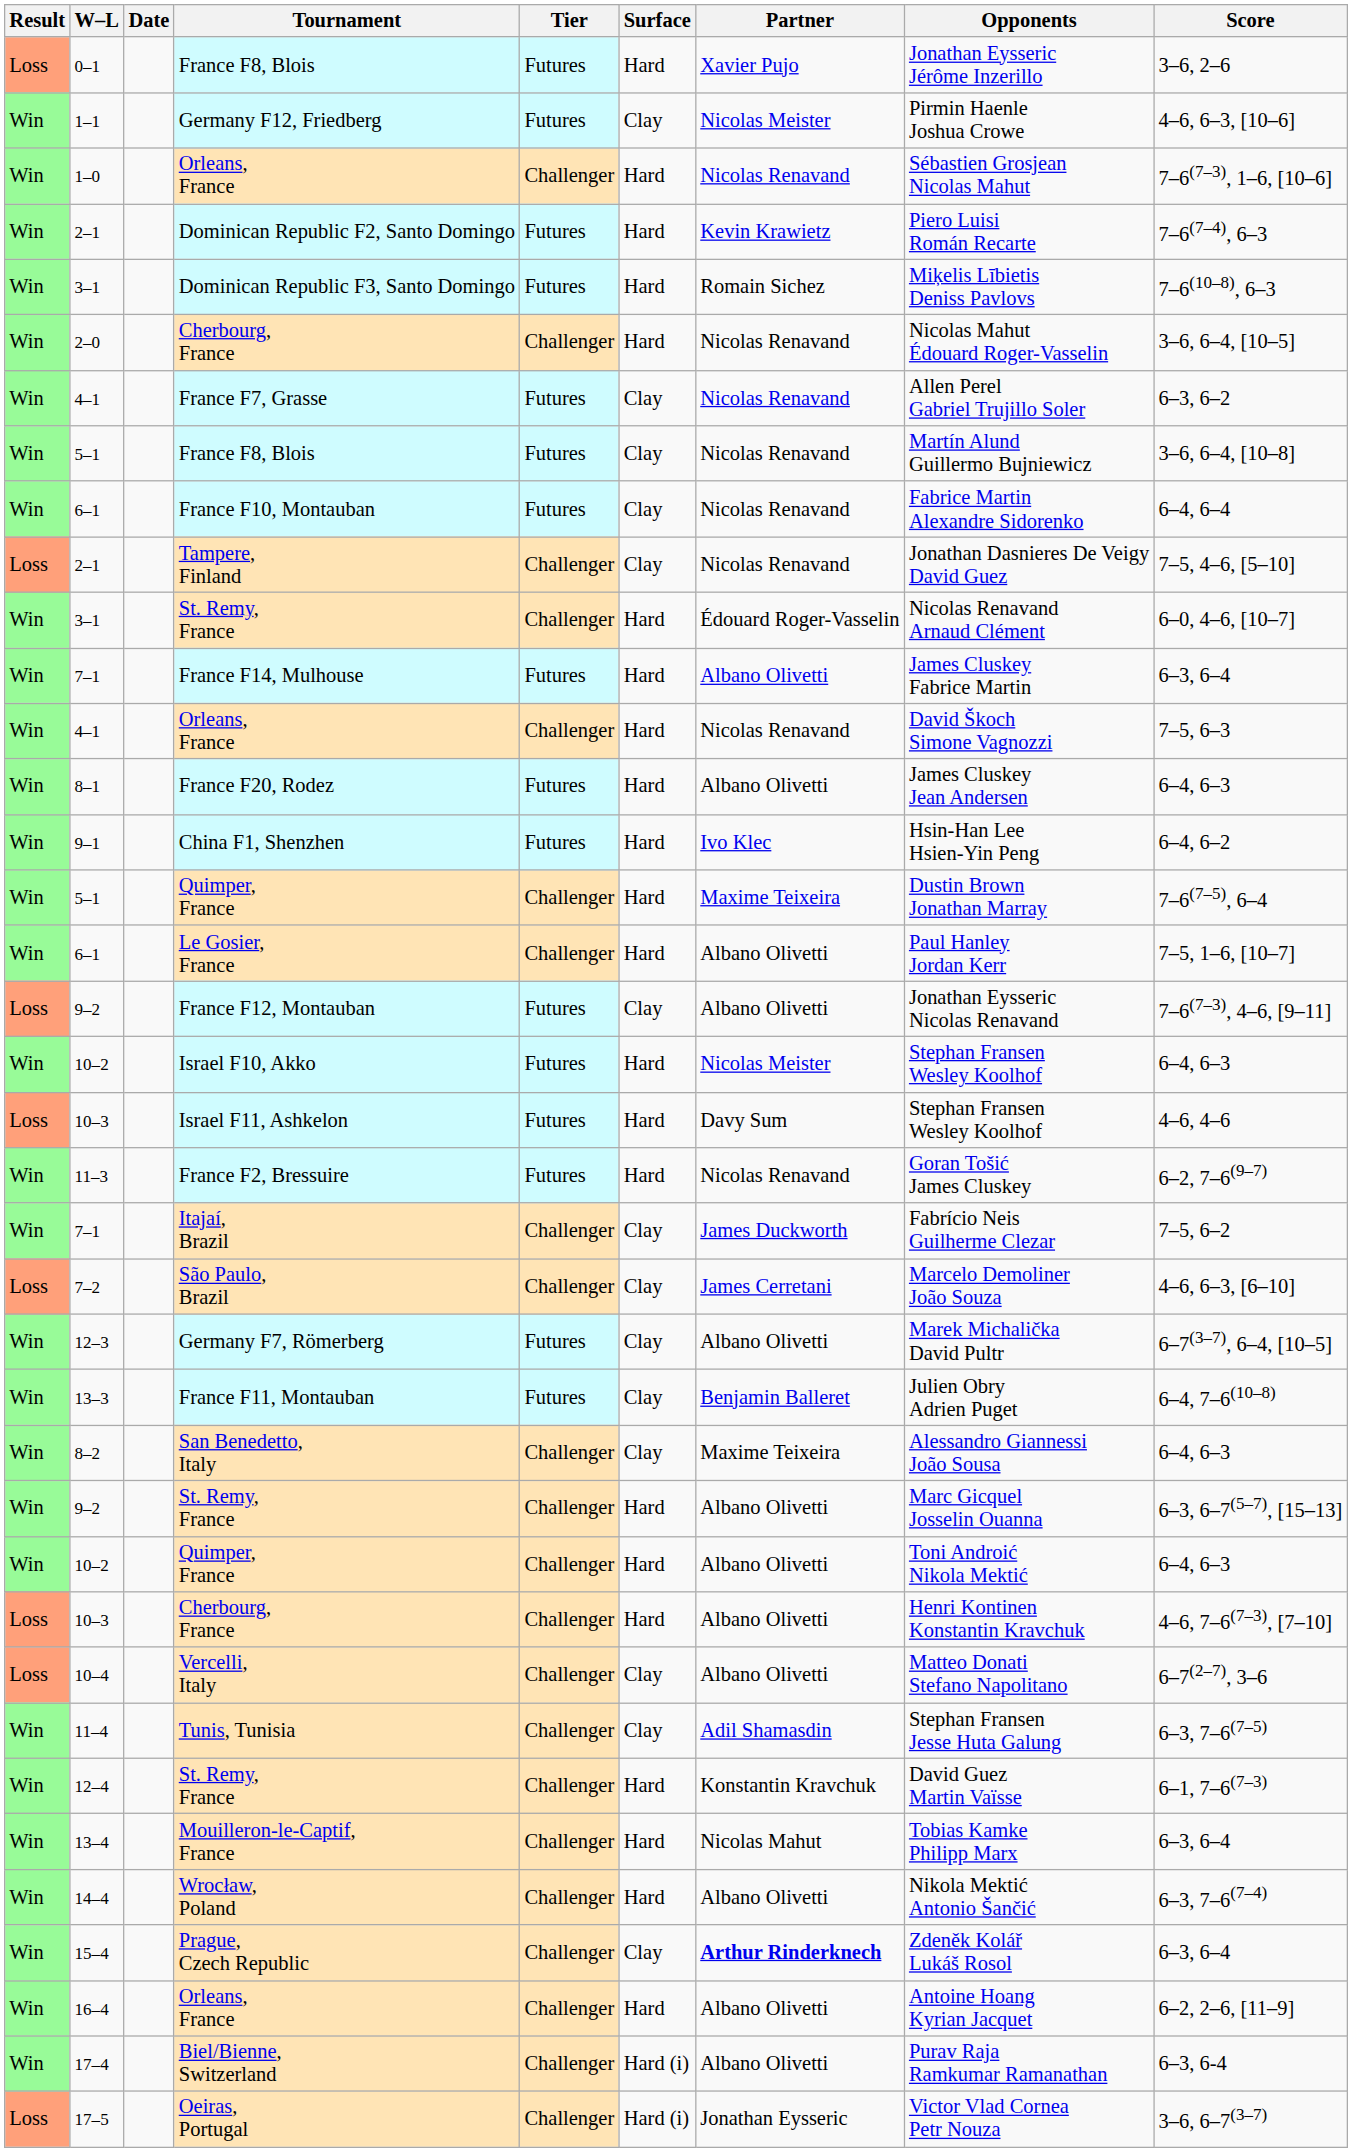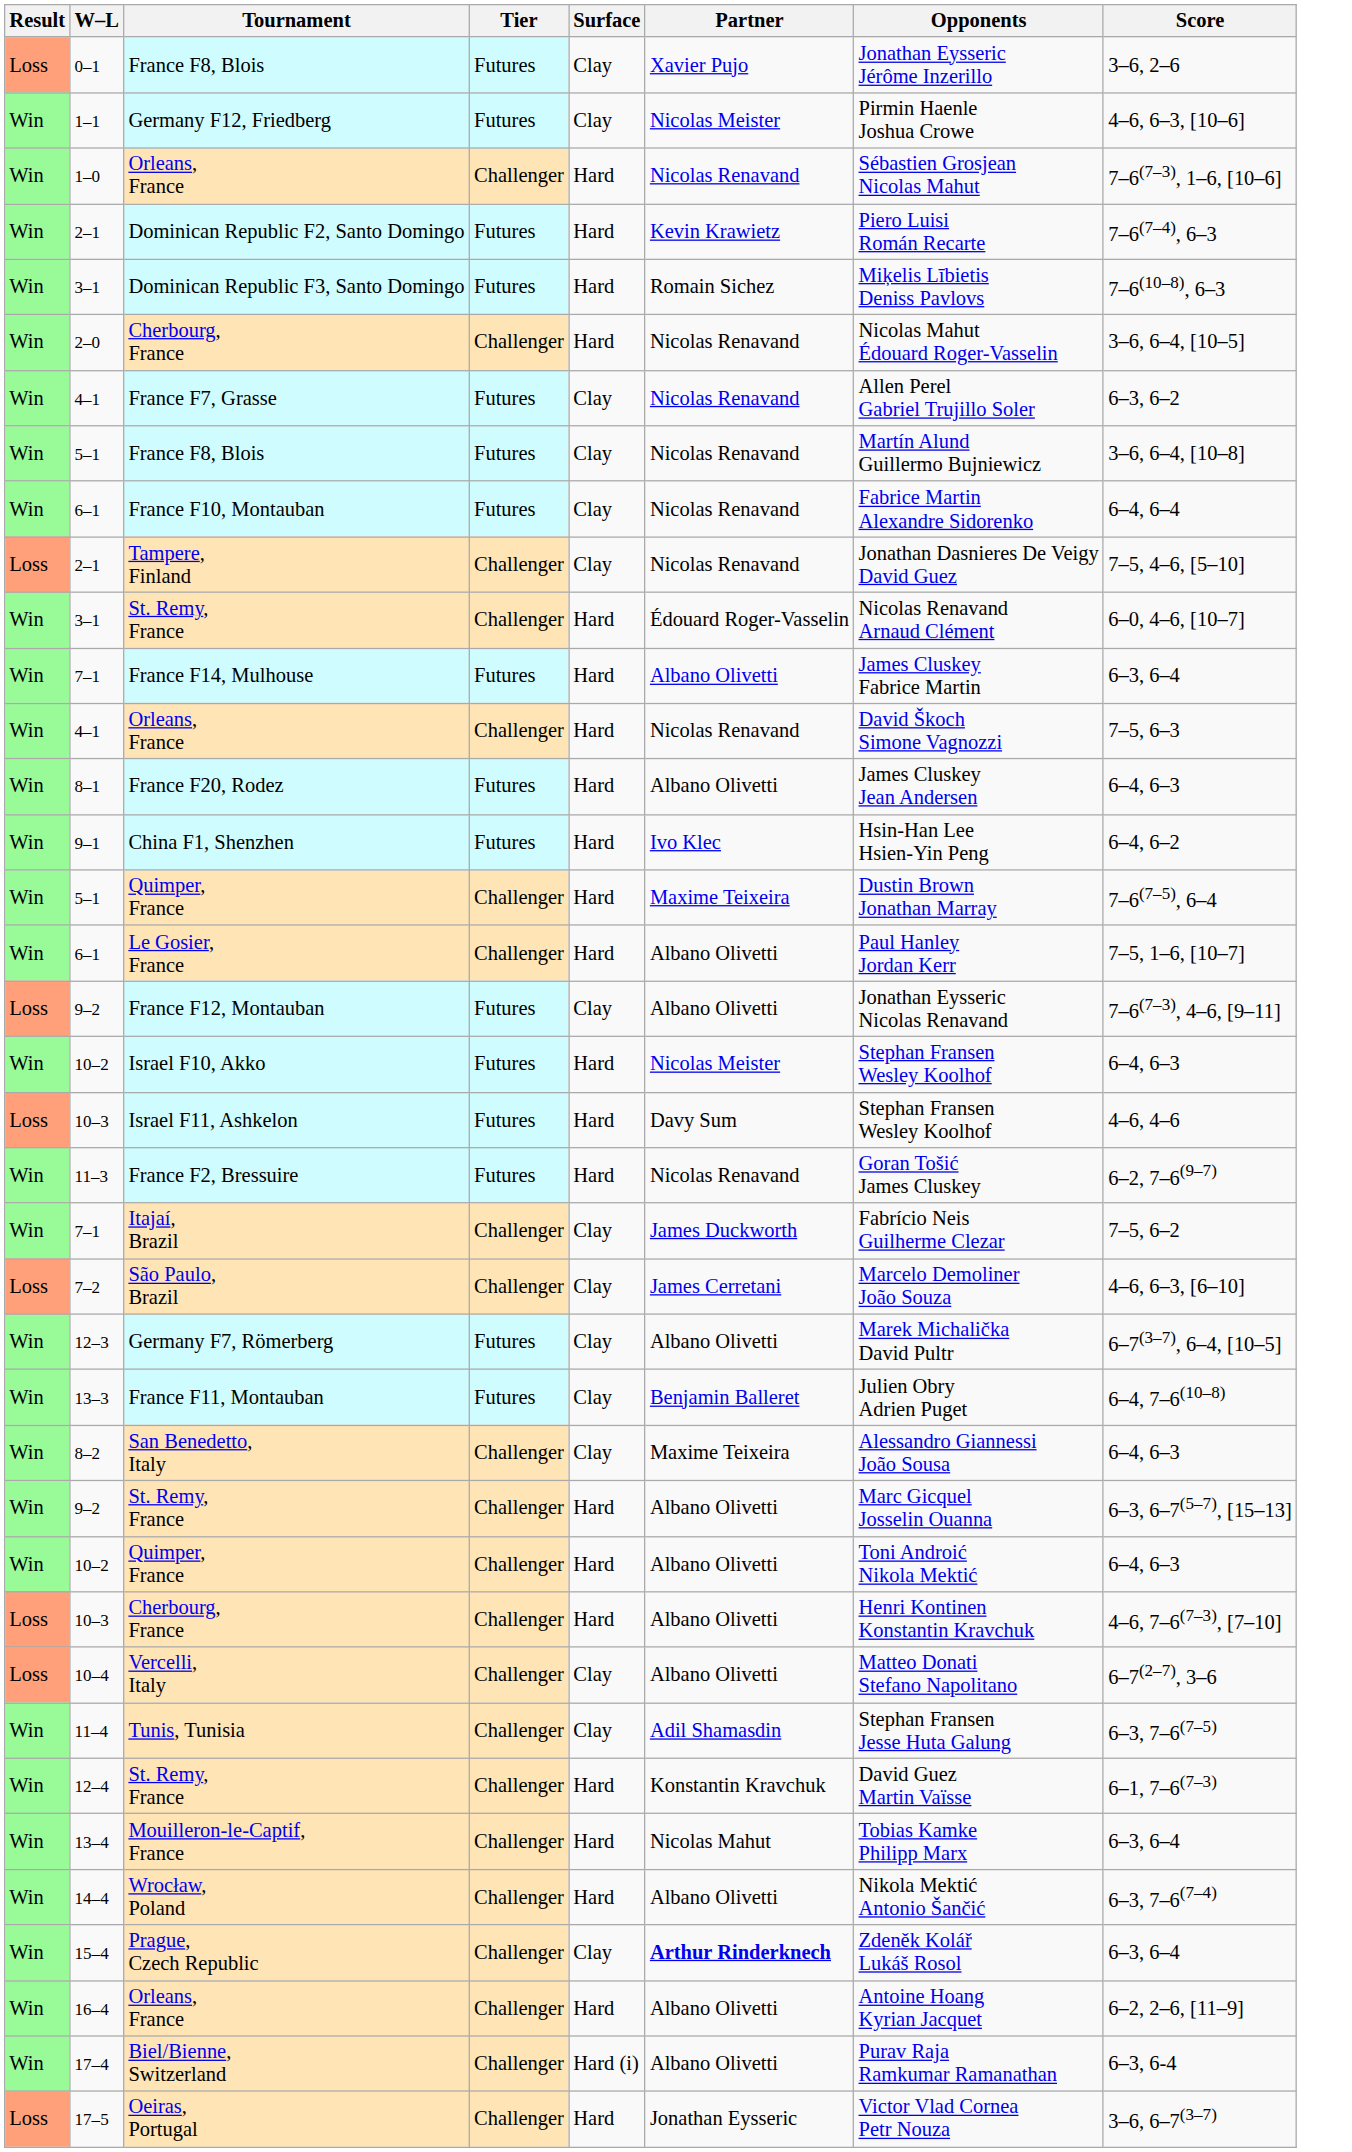- column: Date
0–1 / France F8, Blois | Surface: Hard -> Clay
Oeiras, Portugal | Surface: Hard (i) -> Hard
